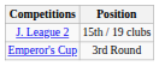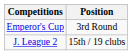rows swapped: J. League 2 <-> Emperor's Cup
